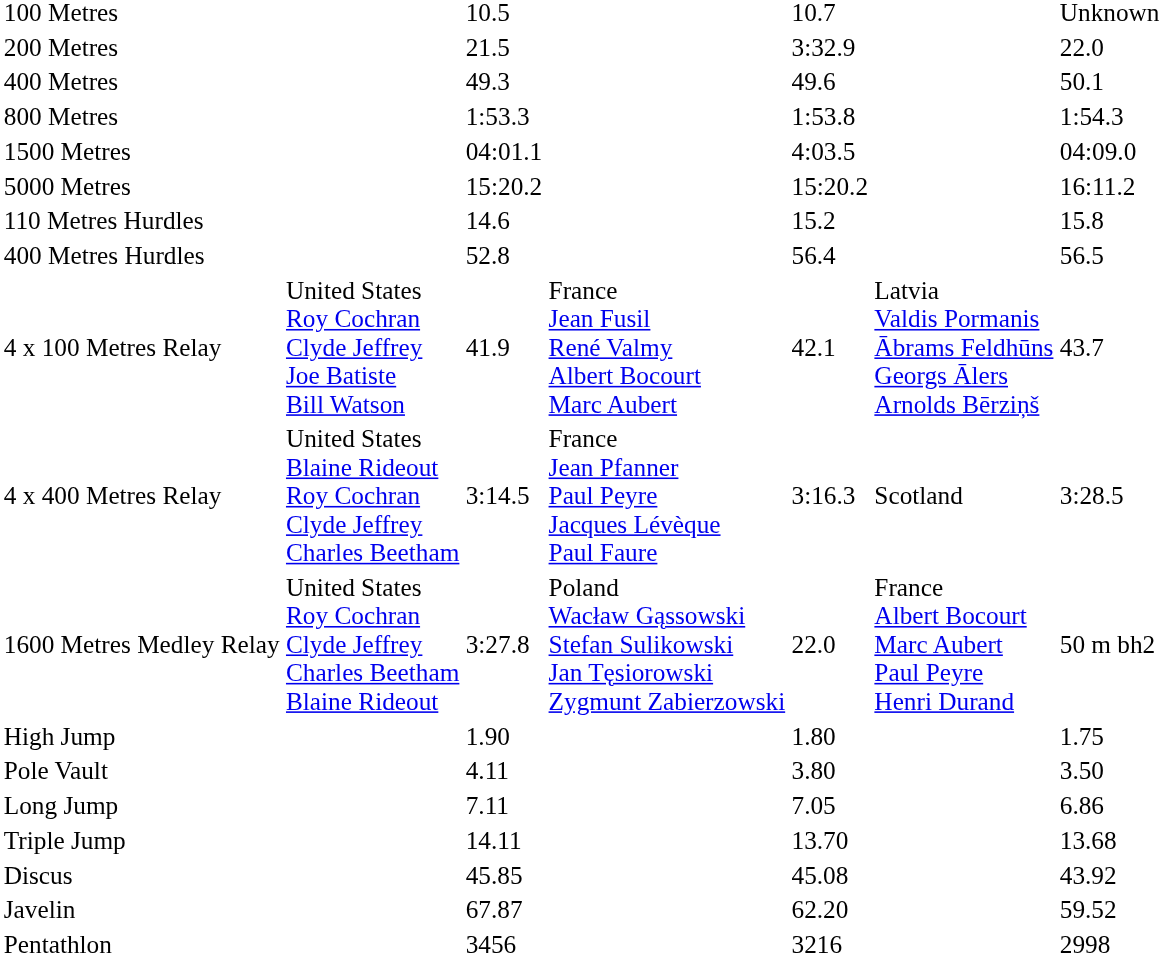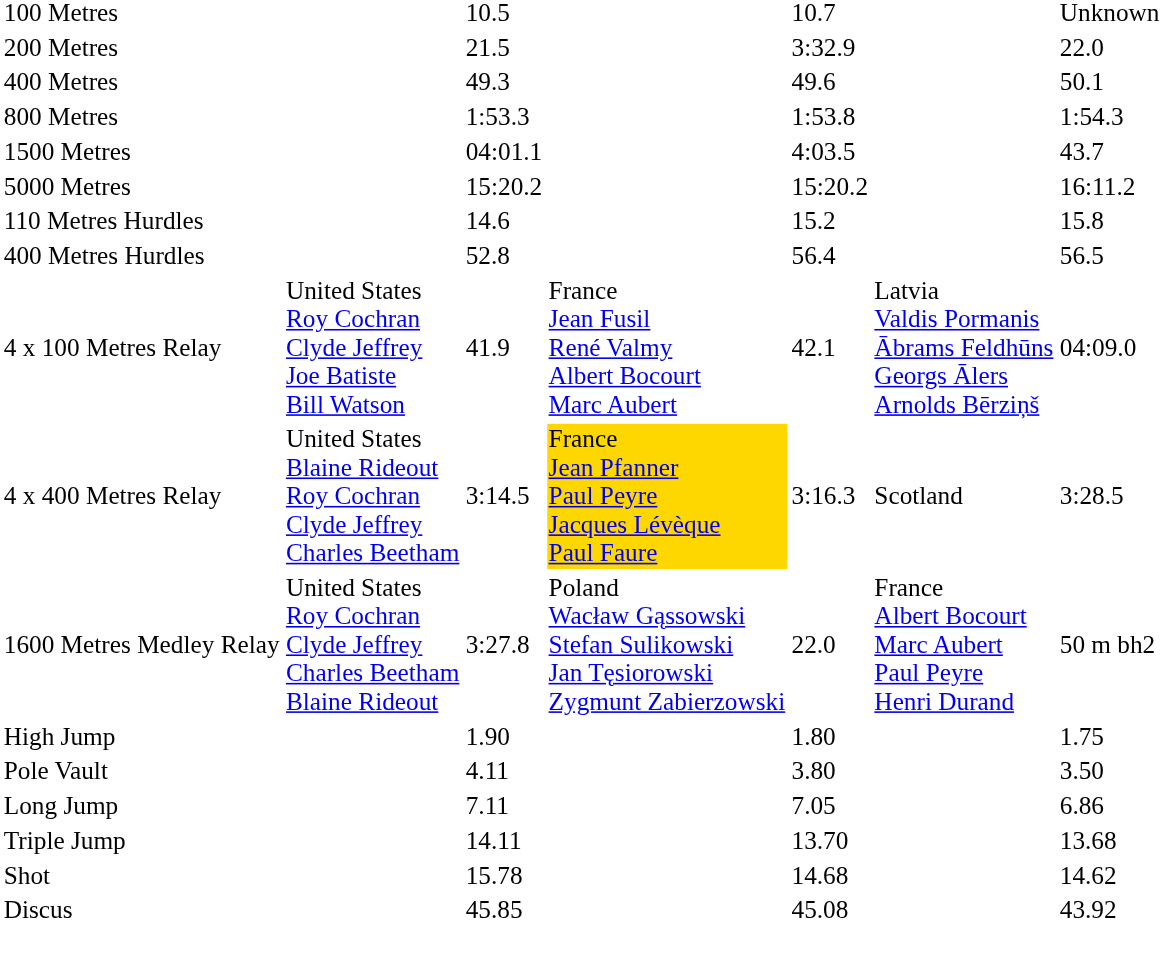1500 Metres | column 7: 04:09.0 -> 43.7
4 x 100 Metres Relay | column 7: 43.7 -> 04:09.0
4 x 400 Metres Relay | column 4: no background -> gold background
+ row: Shot | 15.78 | 14.68 | 14.62
- row: Javelin | 67.87 | 62.20 | 59.52
- row: Pentathlon | 3456 | 3216 | 2998
